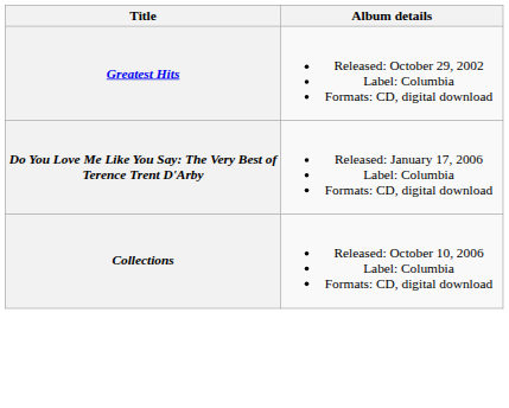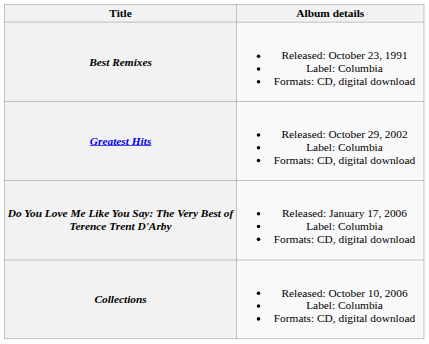+ row: Best Remixes | Released: October 23, 1991 Label: Columbia Formats: CD, digital download
